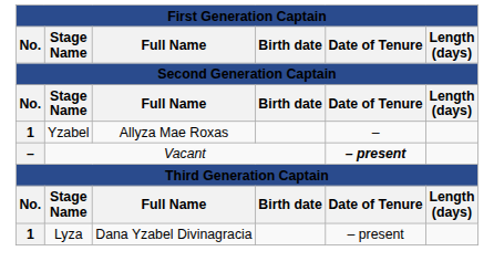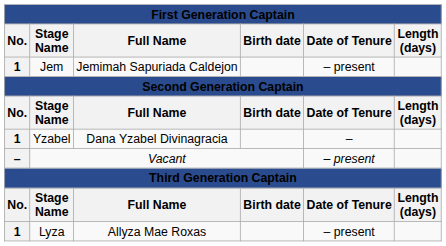+ row: 1 | Jem | Jemimah Sapuriada Caldejon | – present
Yzabel | Full Name: Allyza Mae Roxas -> Dana Yzabel Divinagracia
Vacant | Date of Tenure: bold -> normal
Lyza | Full Name: Dana Yzabel Divinagracia -> Allyza Mae Roxas
